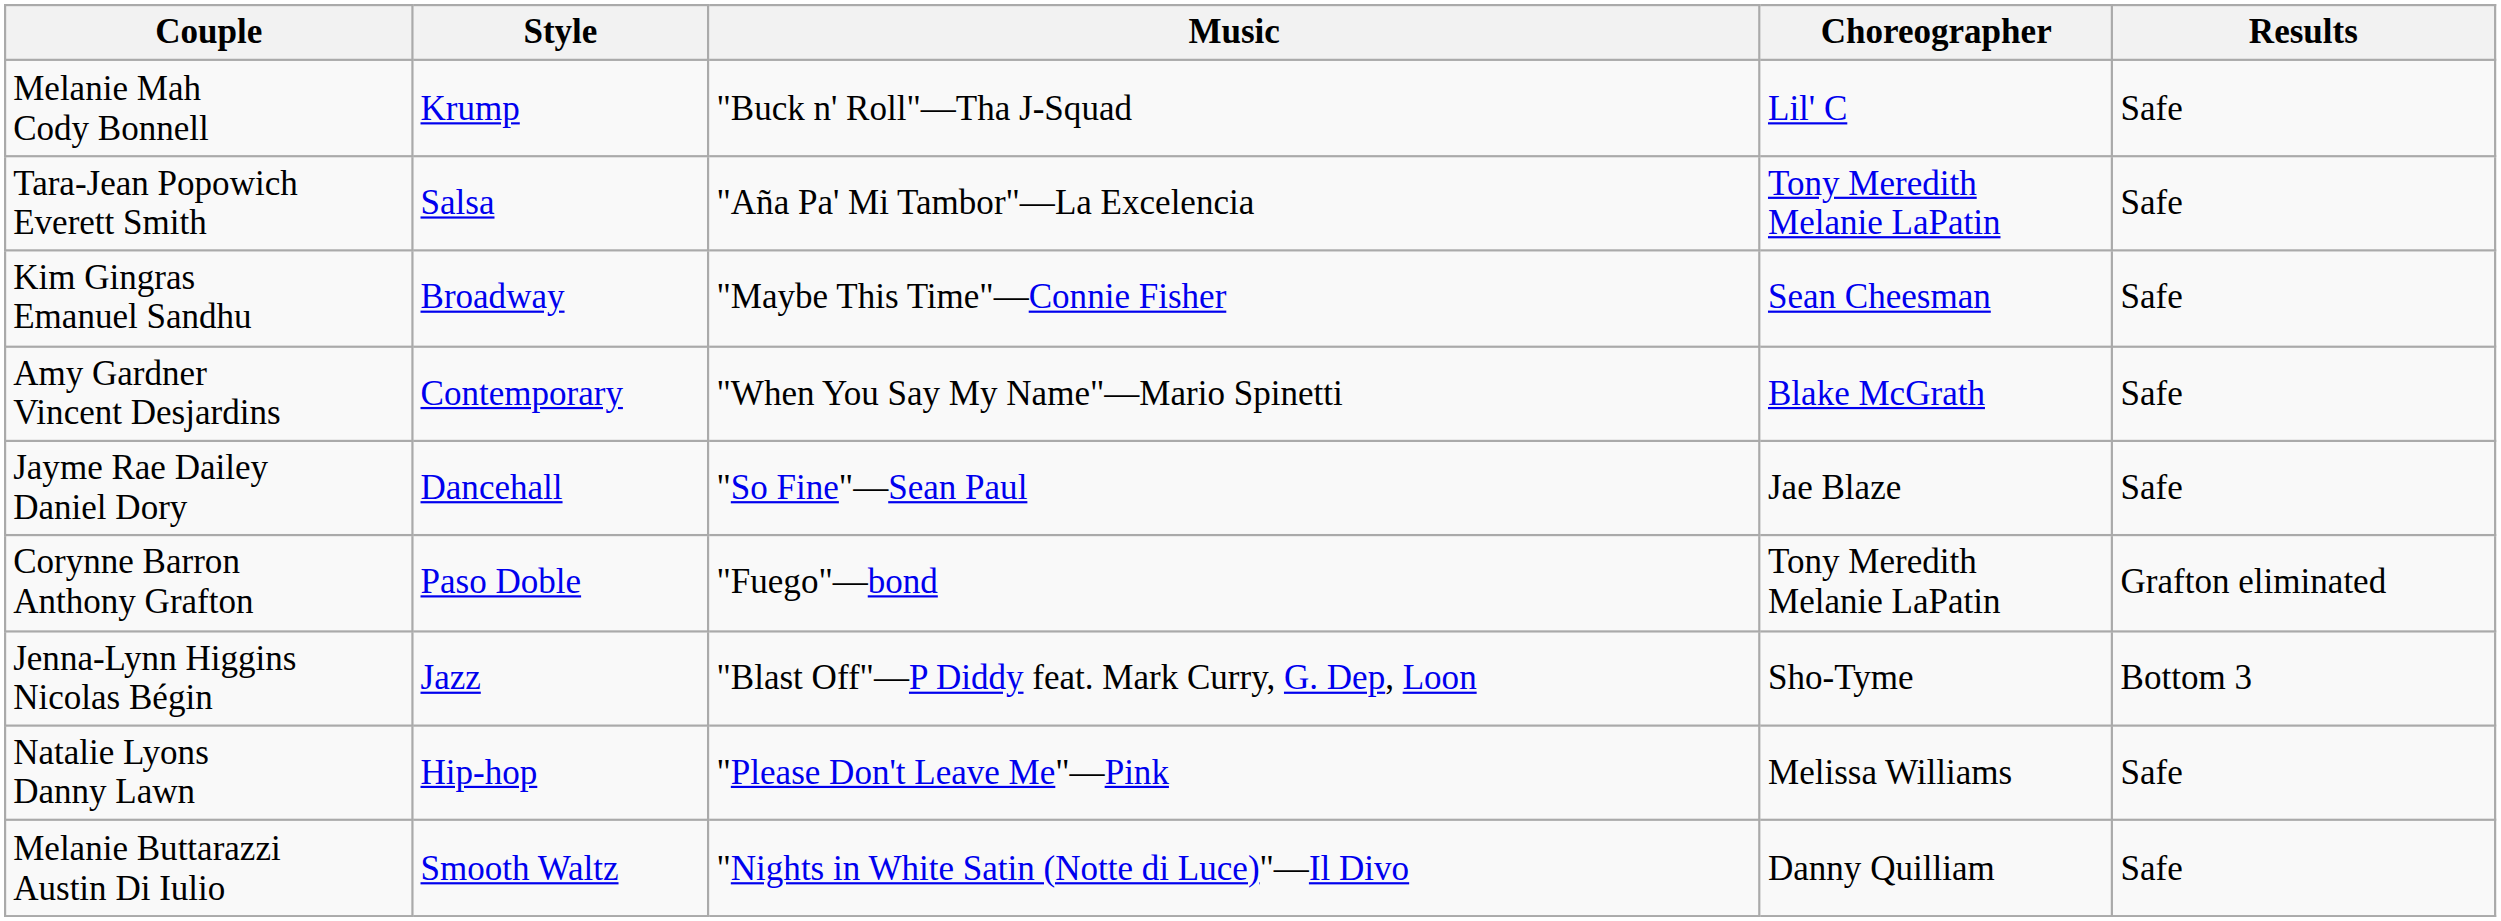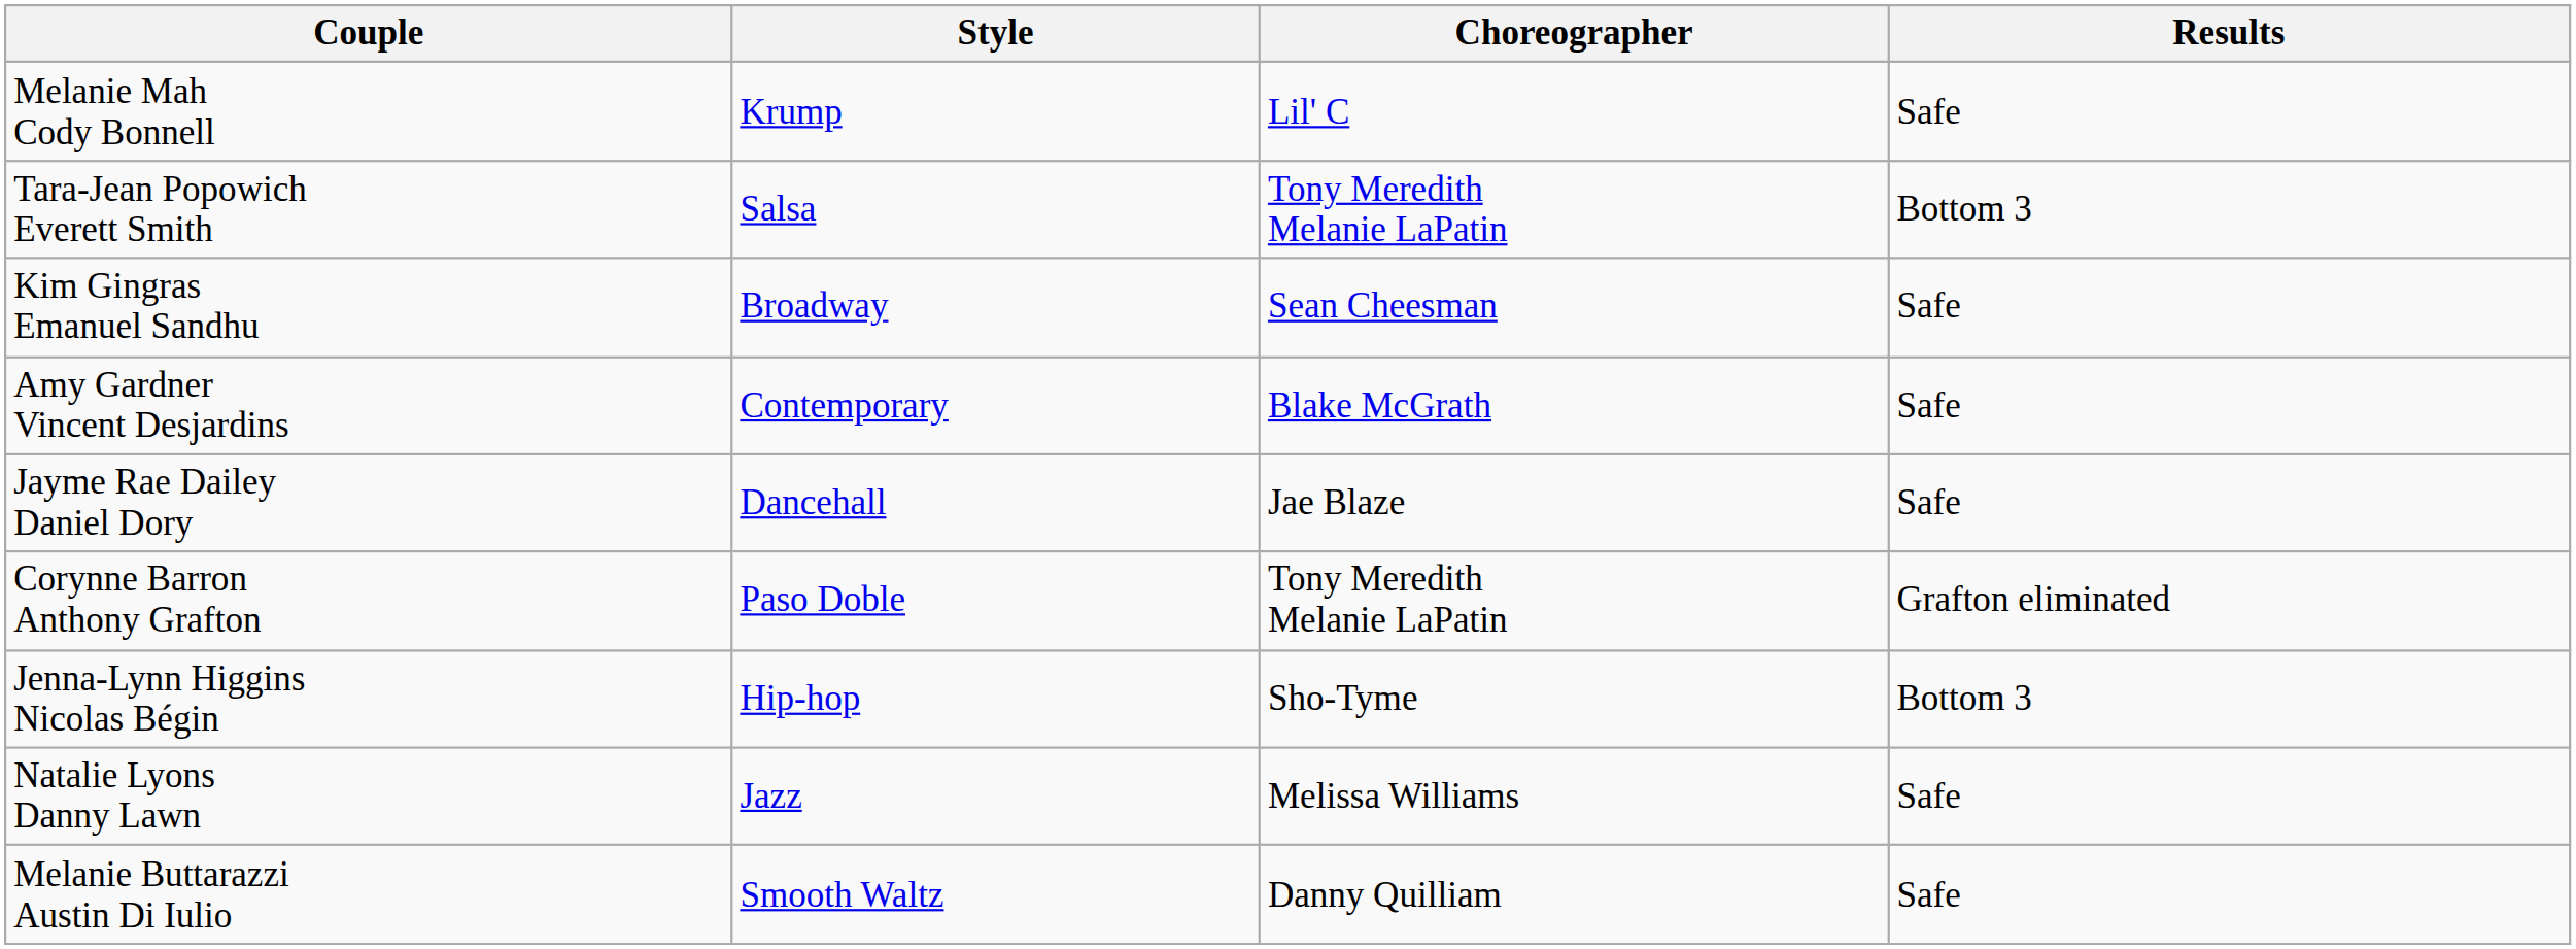- column: Music | "Buck n' Roll"—Tha J-Squad | "Aña Pa' Mi Tambor"—La Excelencia | "Maybe This Time"—Connie Fisher | "When You Say My Name"—Mario Spinetti | "So Fine"—Sean Paul | "Fuego"—bond | "Blast Off"—P Diddy feat. Mark Curry, G. Dep, Loon | "Please Don't Leave Me"—Pink | "Nights in White Satin (Notte di Luce)"—Il Divo
Tara-Jean Popowich Everett Smith | Results: Safe -> Bottom 3
Jenna-Lynn Higgins Nicolas Bégin | Style: Jazz -> Hip-hop
Natalie Lyons Danny Lawn | Style: Hip-hop -> Jazz
